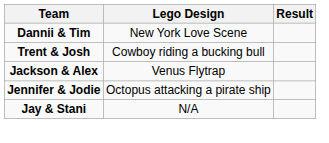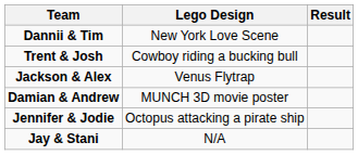+ row: Damian & Andrew | MUNCH 3D movie poster
